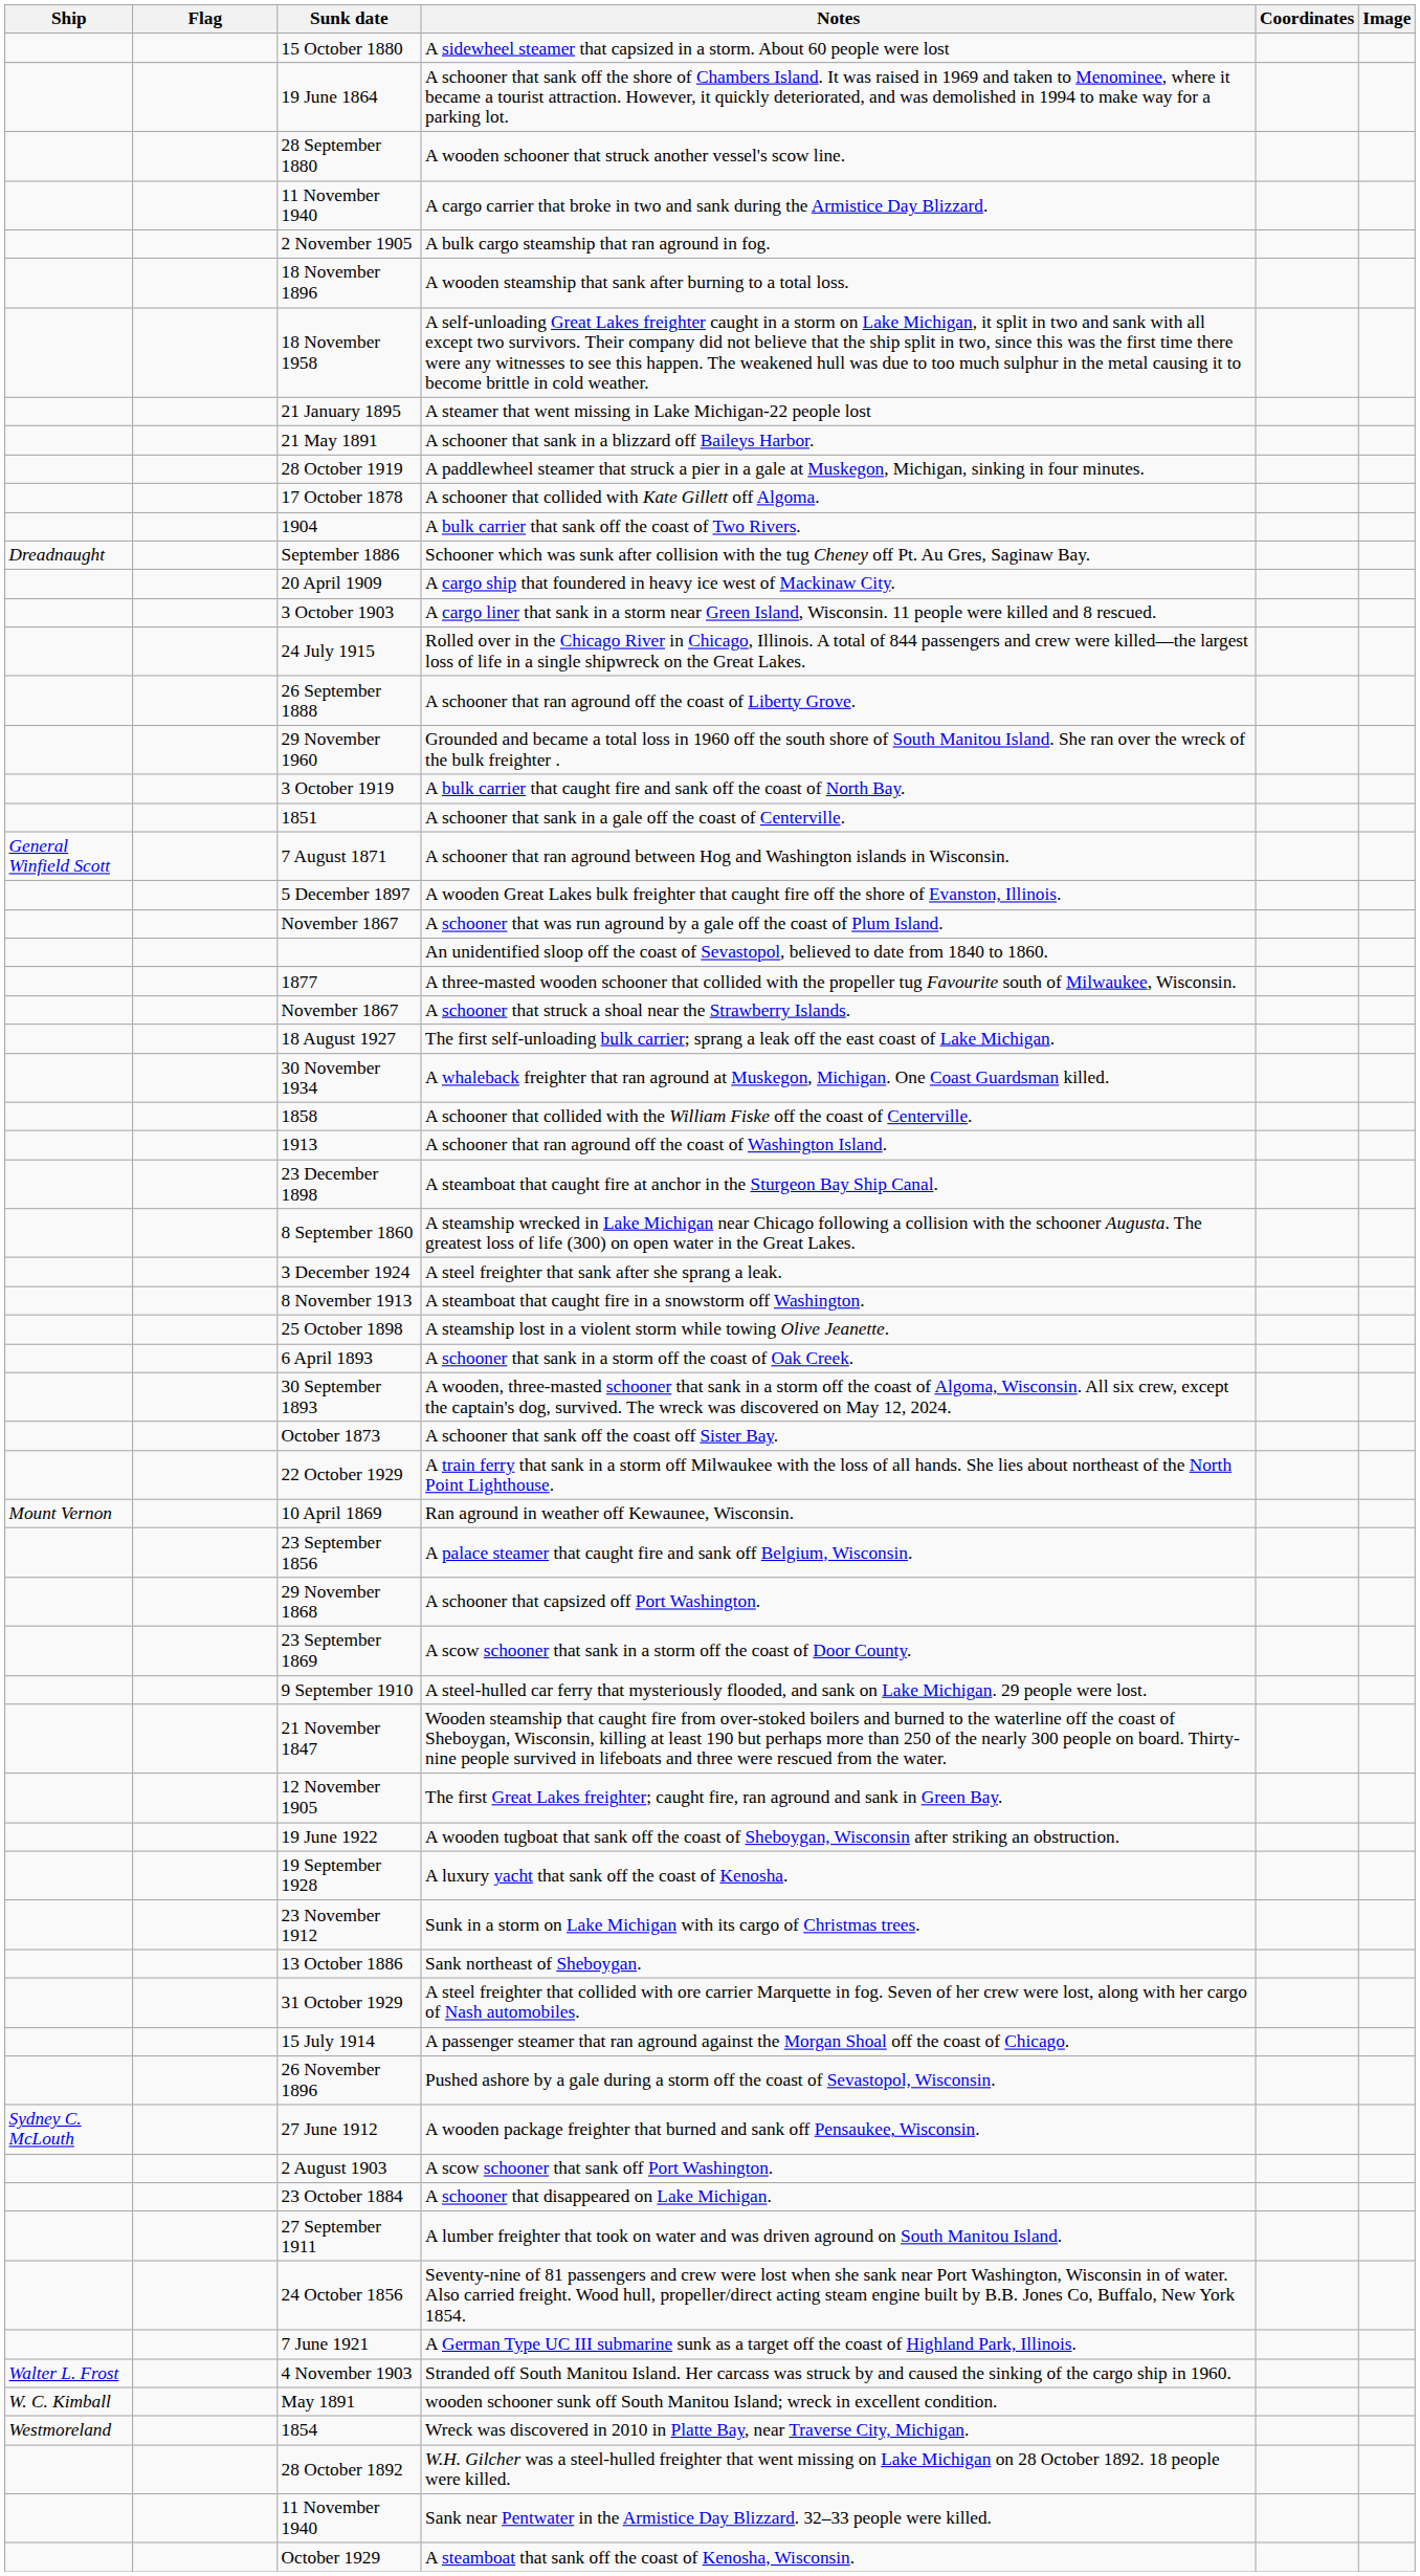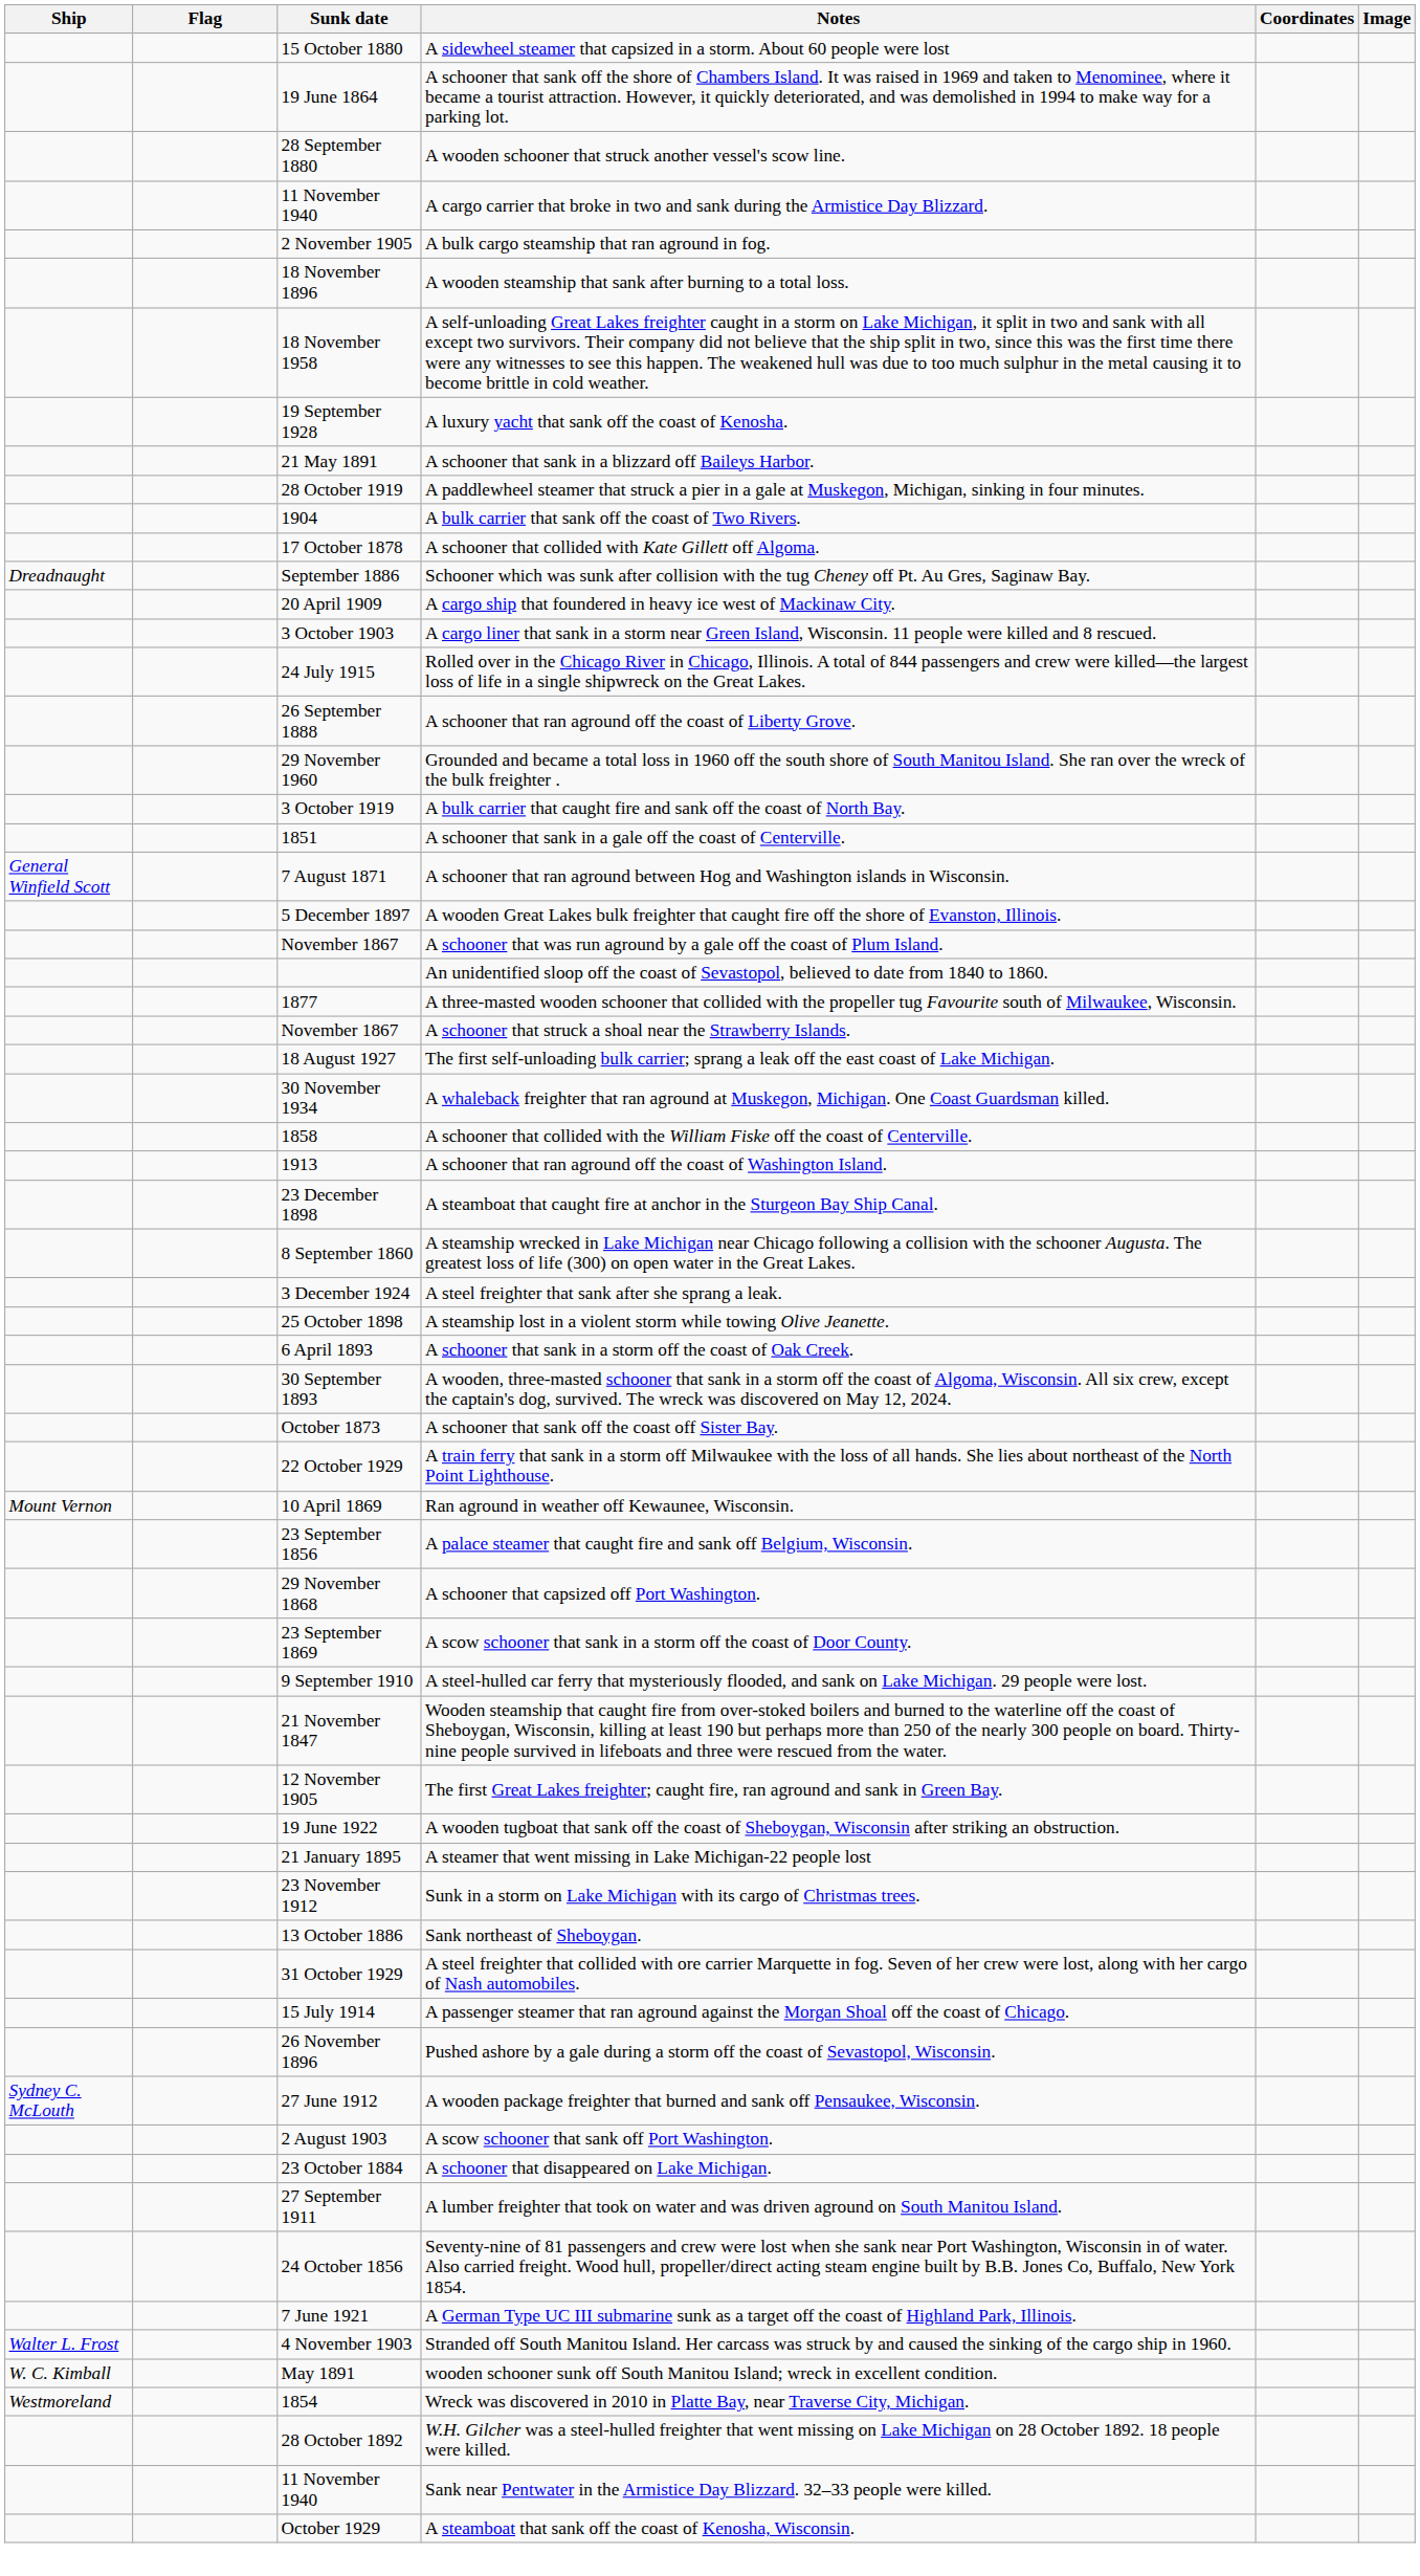rows swapped: A steamer that went missing in Lake Michigan-22 people lost <-> A luxury yacht that sank off the coast of Kenosha.
rows swapped: A bulk carrier that sank off the coast of Two Rivers. <-> A schooner that collided with Kate Gillett off Algoma.
- row: 8 November 1913 | A steamboat that caught fire in a snowstorm off Washington.
